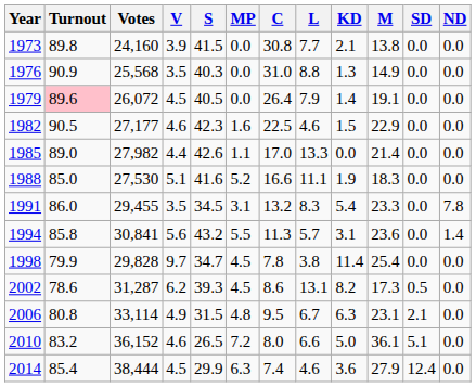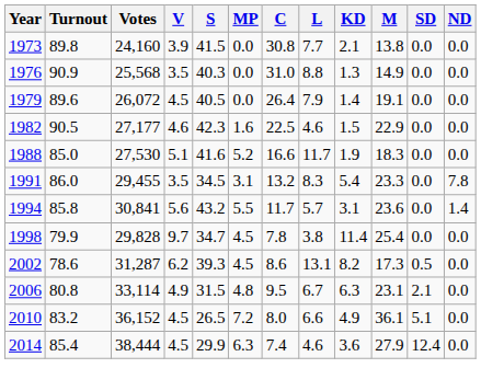1979 | Turnout: pink background -> no background
- row: 1985 | 89.0 | 27,982 | 4.4 | 42.6 | 1.1 | 17.0 | 13.3 | 0.0 | 21.4 | 0.0 | 0.0
1988 | L: 11.1 -> 11.7
1994 | C: 11.3 -> 11.7
2010 | V: 4.6 -> 4.5
2010 | KD: 5.0 -> 4.9
